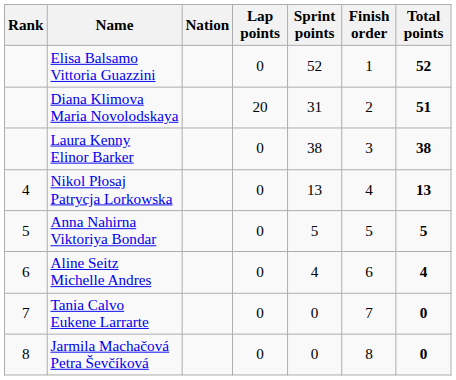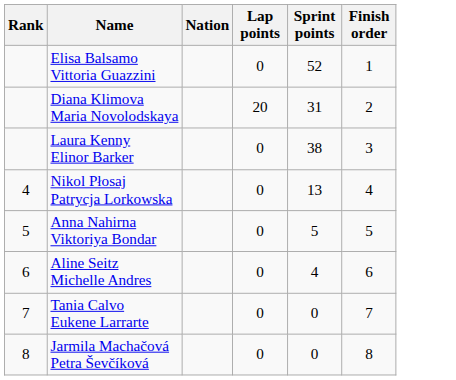- column: Total points | 52 | 51 | 38 | 13 | 5 | 4 | 0 | 0
